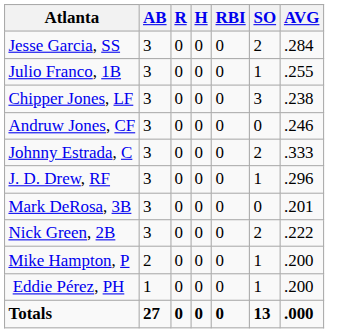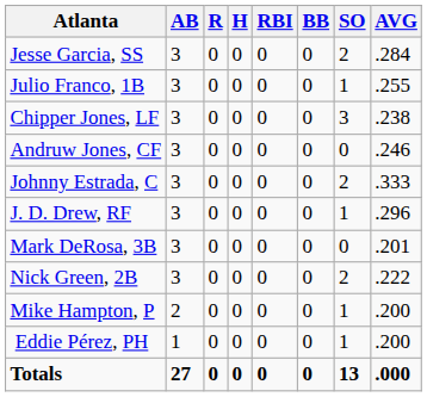+ column: BB | 0 | 0 | 0 | 0 | 0 | 0 | 0 | 0 | 0 | 0 | 0
